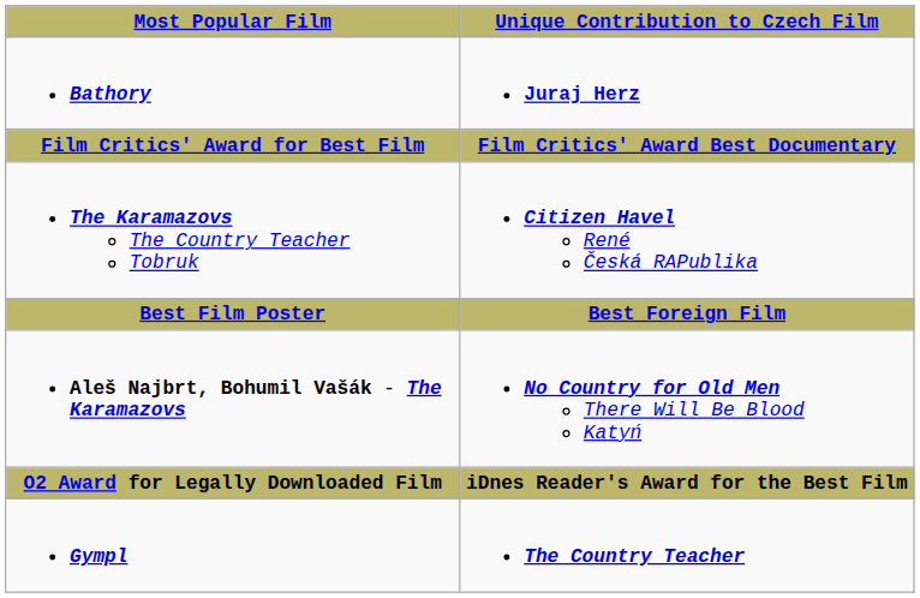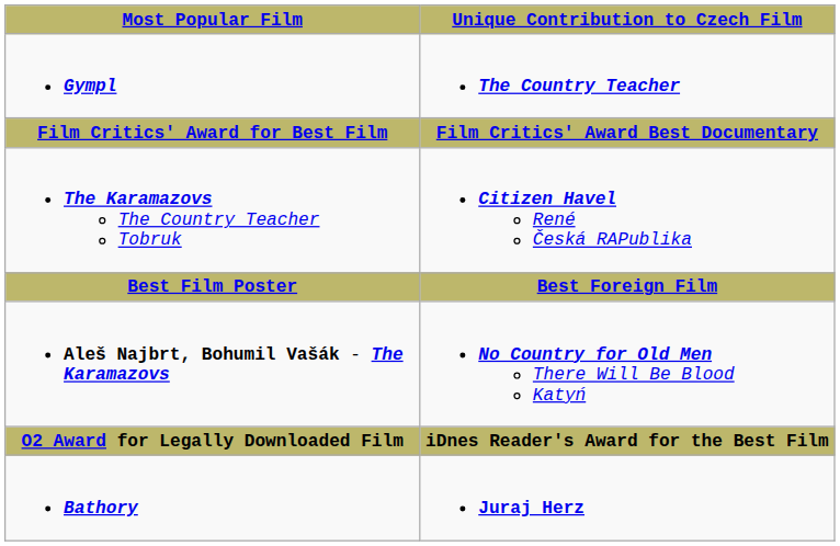rows swapped: Bathory <-> Gympl
